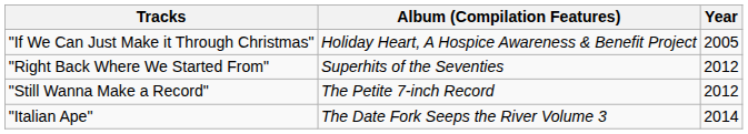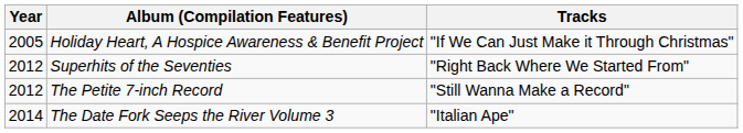columns swapped: Year <-> Tracks
